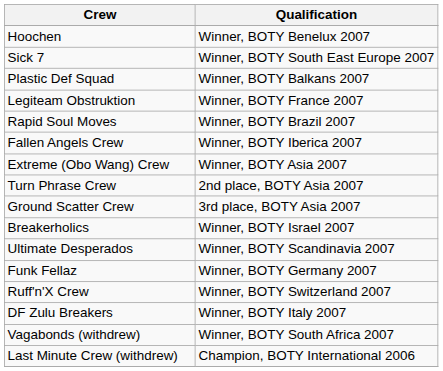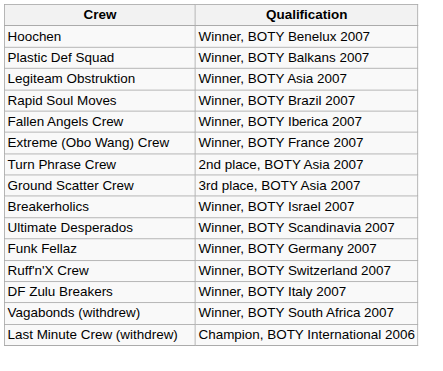- row: Sick 7 | Winner, BOTY South East Europe 2007
Legiteam Obstruktion | Qualification: Winner, BOTY France 2007 -> Winner, BOTY Asia 2007
Extreme (Obo Wang) Crew | Qualification: Winner, BOTY Asia 2007 -> Winner, BOTY France 2007
